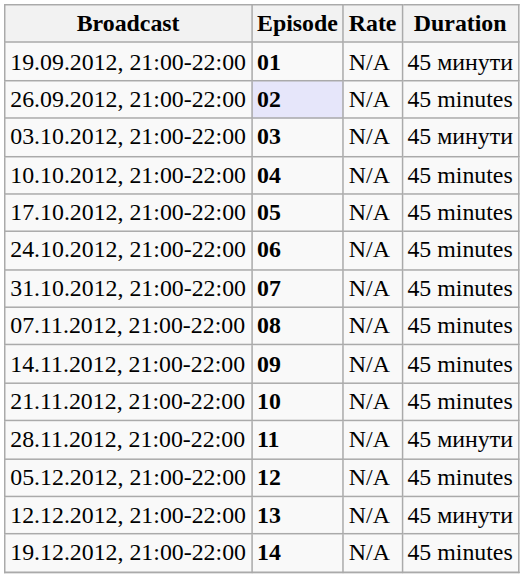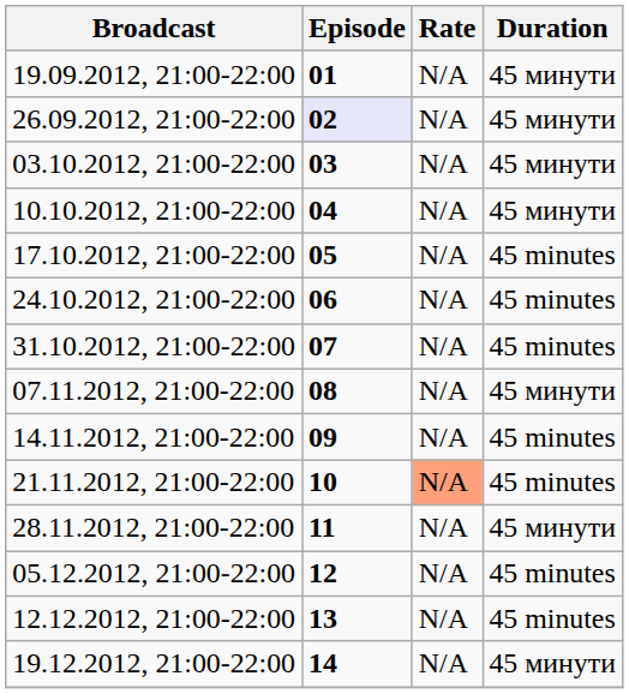26.09.2012, 21:00-22:00 | Duration: 45 minutes -> 45 минути
10.10.2012, 21:00-22:00 | Duration: 45 minutes -> 45 минути
07.11.2012, 21:00-22:00 | Duration: 45 minutes -> 45 минути
21.11.2012, 21:00-22:00 | Rate: no background -> lightsalmon background
12.12.2012, 21:00-22:00 | Duration: 45 минути -> 45 minutes
19.12.2012, 21:00-22:00 | Duration: 45 minutes -> 45 минути
